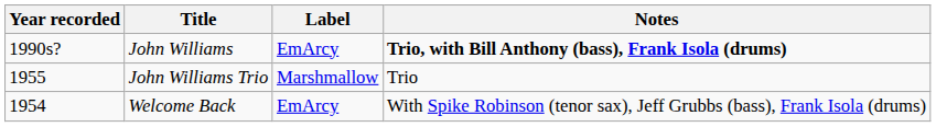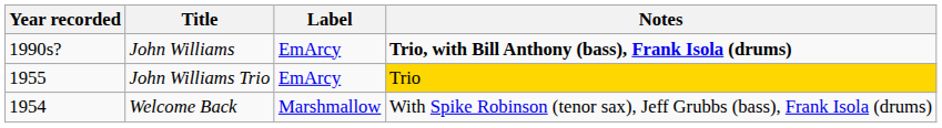John Williams Trio | Label: Marshmallow -> EmArcy
John Williams Trio | Notes: no background -> gold background
Welcome Back | Label: EmArcy -> Marshmallow
